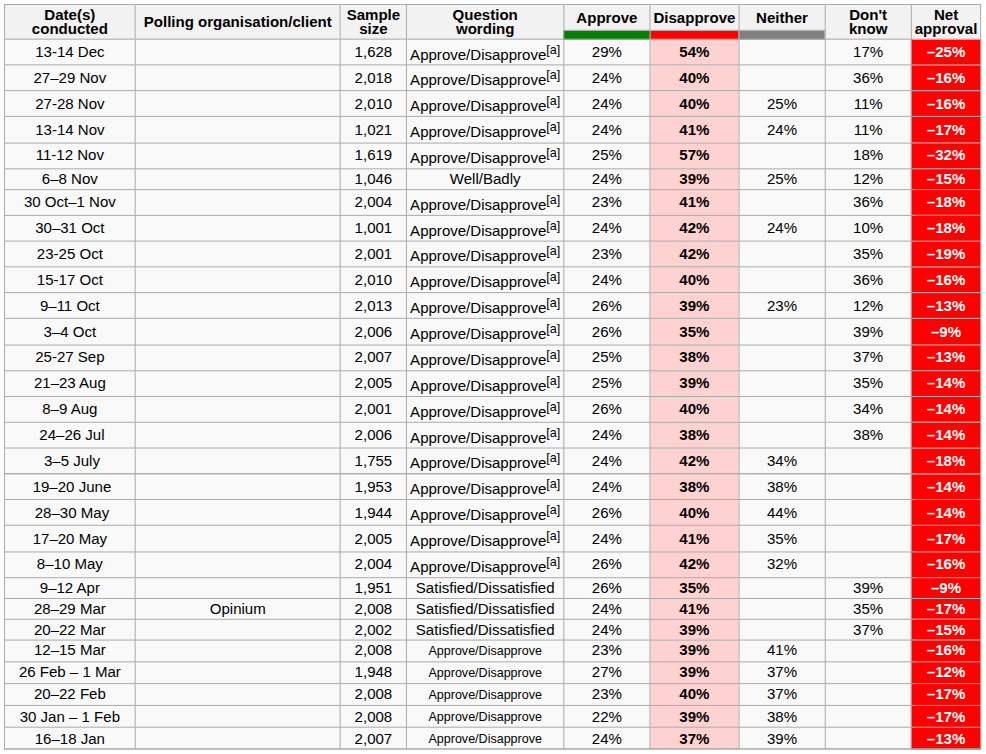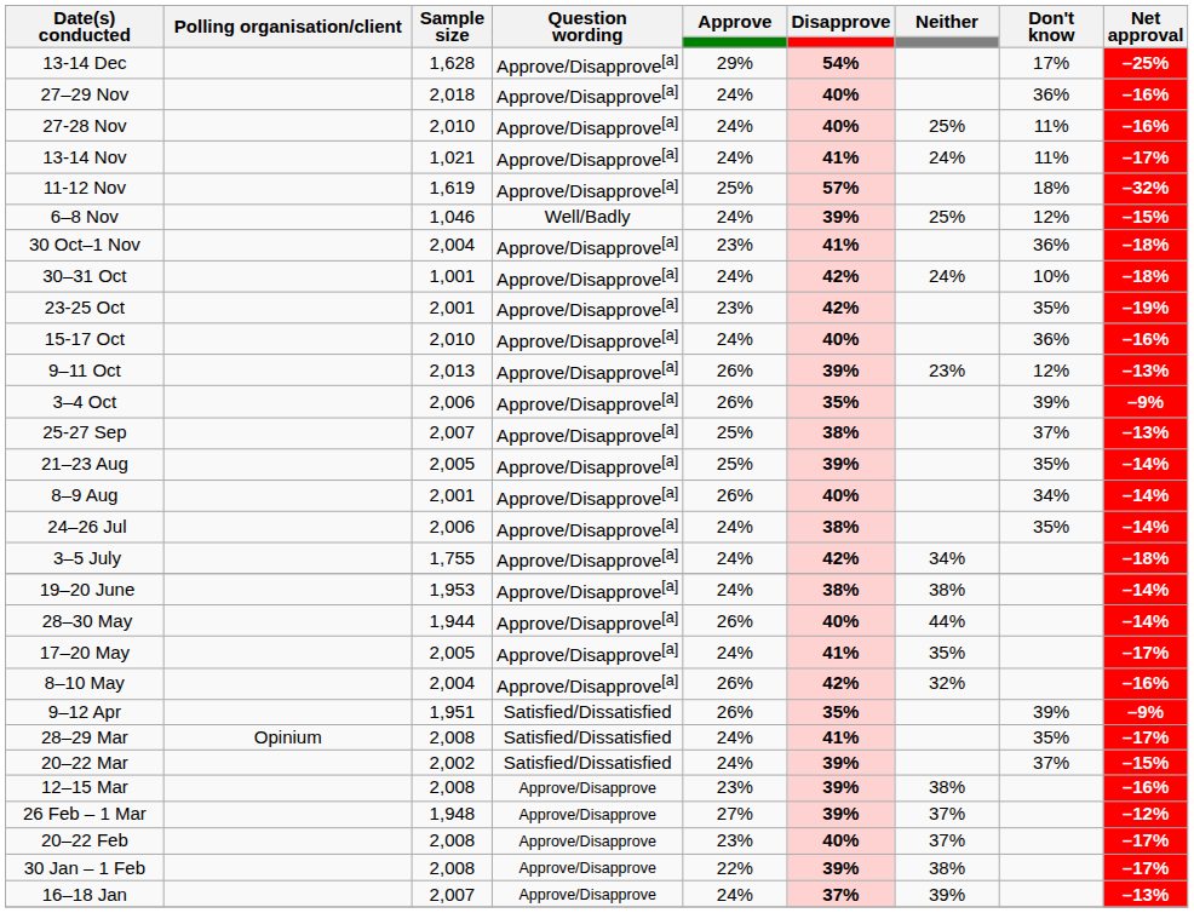24–26 Jul | Don't know: 38% -> 35%
12–15 Mar | Neither: 41% -> 38%
